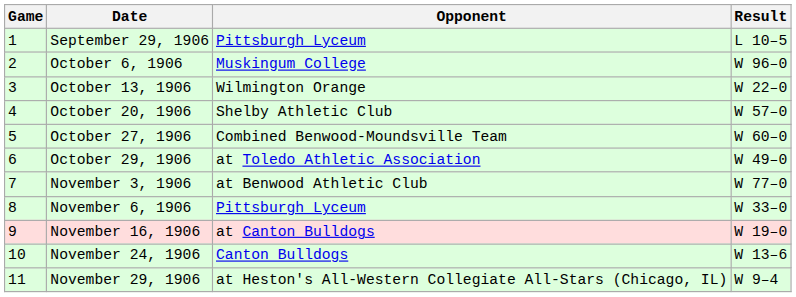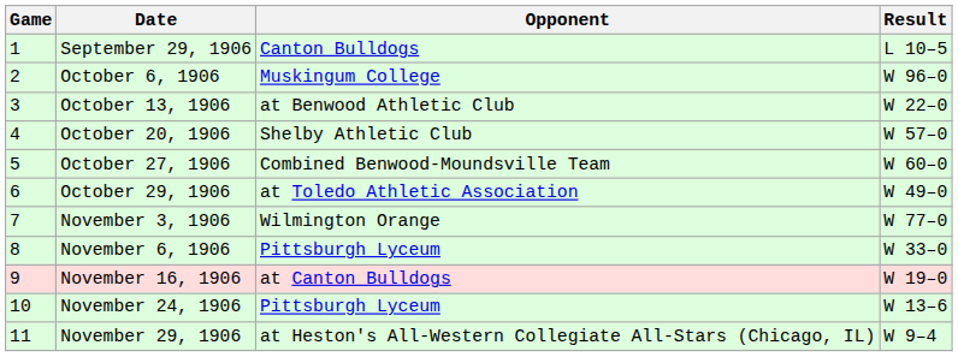September 29, 1906 | Opponent: Pittsburgh Lyceum -> Canton Bulldogs
October 13, 1906 | Opponent: Wilmington Orange -> at Benwood Athletic Club
November 3, 1906 | Opponent: at Benwood Athletic Club -> Wilmington Orange
November 24, 1906 | Opponent: Canton Bulldogs -> Pittsburgh Lyceum
